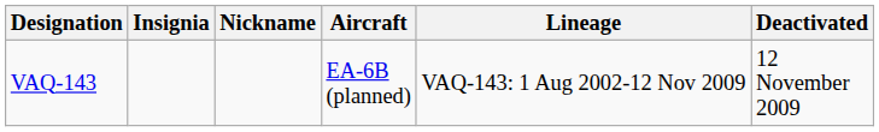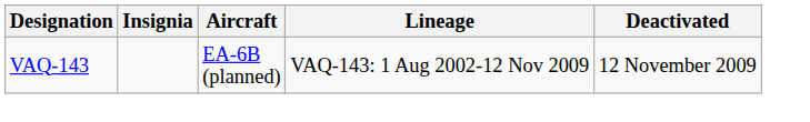- column: Nickname
